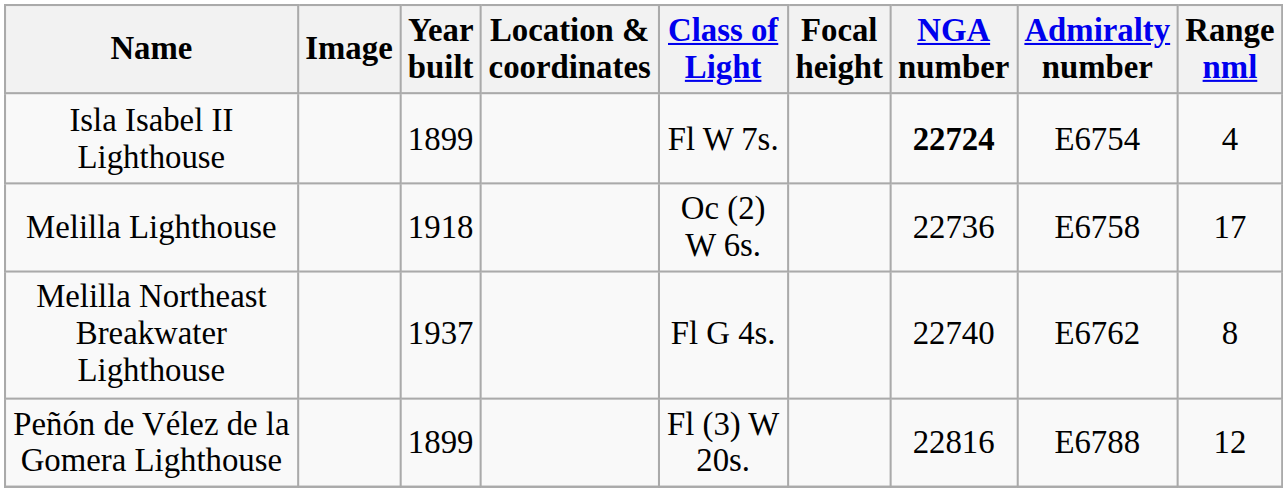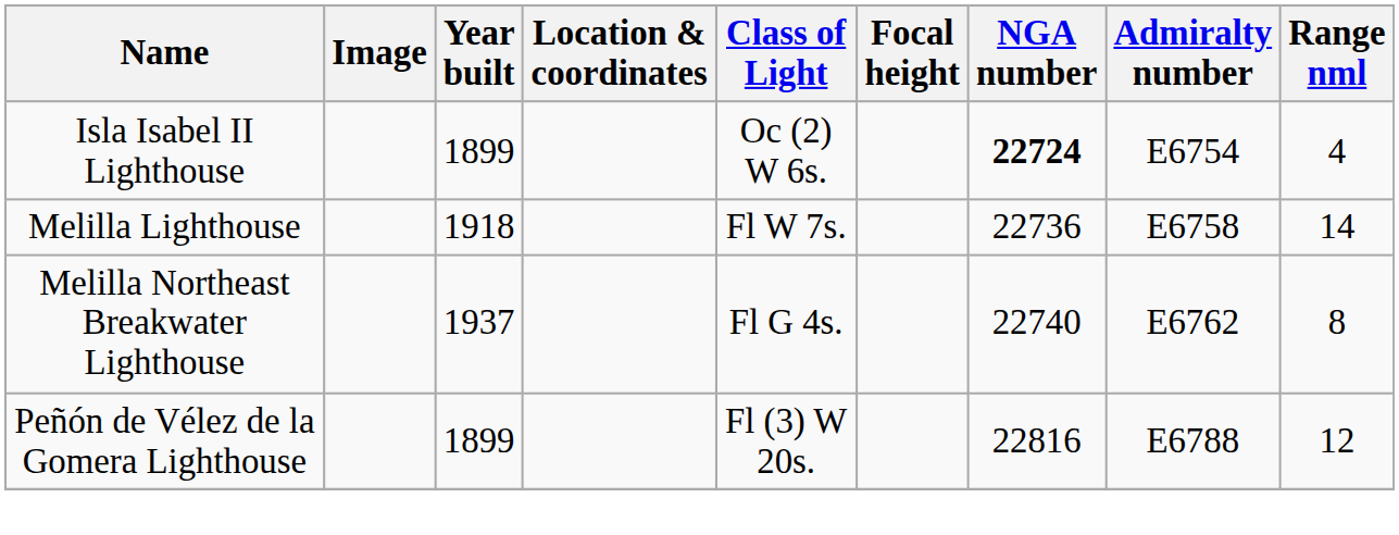Isla Isabel II Lighthouse | Class of Light: Fl W 7s. -> Oc (2) W 6s.
Melilla Lighthouse | Class of Light: Oc (2) W 6s. -> Fl W 7s.
Melilla Lighthouse | Range nml: 17 -> 14
